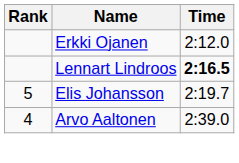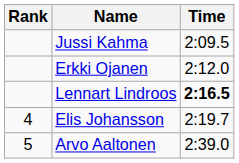+ row: Jussi Kahma | 2:09.5
Elis Johansson | Rank: 5 -> 4
Arvo Aaltonen | Rank: 4 -> 5
